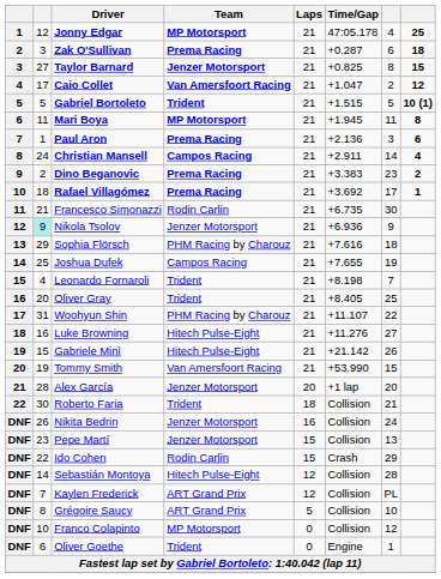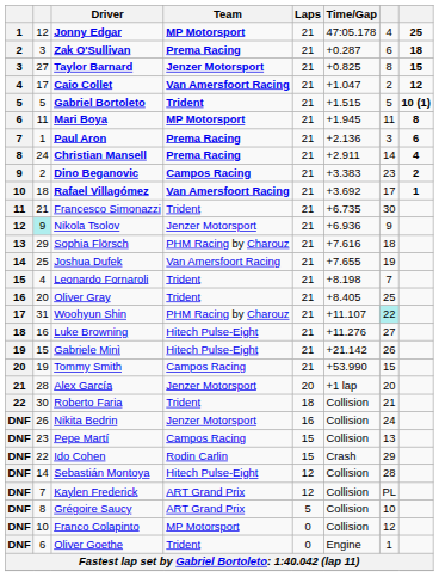Christian Mansell | Team: Campos Racing -> Prema Racing
Dino Beganovic | Team: Prema Racing -> Campos Racing
Rafael Villagómez | Team: Prema Racing -> Van Amersfoort Racing
Francesco Simonazzi | Team: Rodin Carlin -> Trident
Joshua Dufek | Team: Campos Racing -> Van Amersfoort Racing
Woohyun Shin | column 7: no background -> paleturquoise background
Tommy Smith | Team: Van Amersfoort Racing -> Campos Racing
Pepe Martí | Team: Jenzer Motorsport -> Campos Racing
